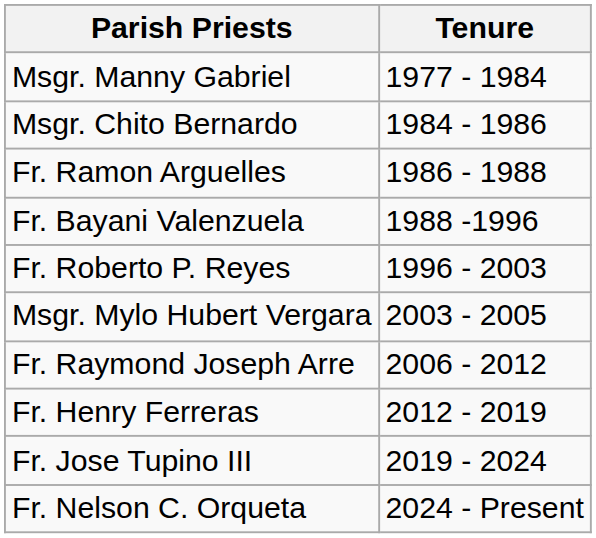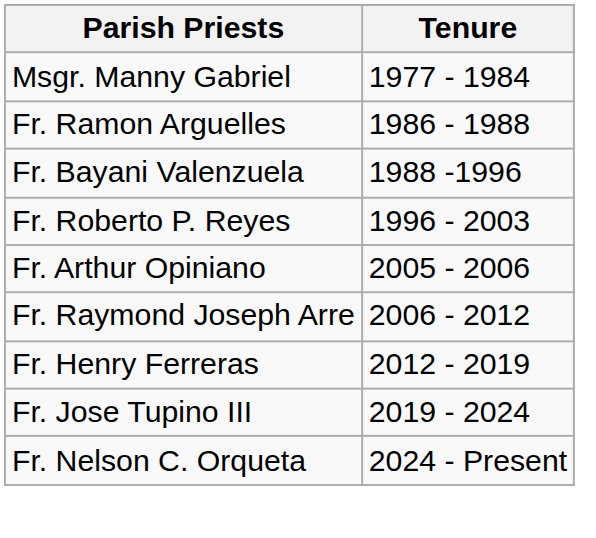- row: Msgr. Chito Bernardo | 1984 - 1986
- row: Msgr. Mylo Hubert Vergara | 2003 - 2005
+ row: Fr. Arthur Opiniano | 2005 - 2006
